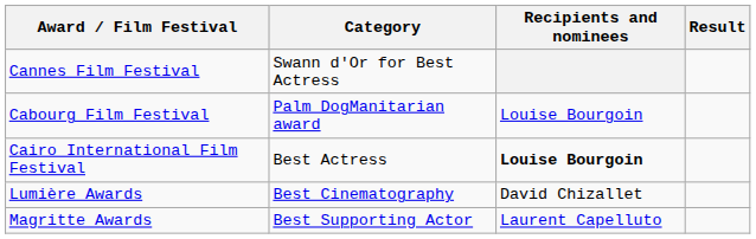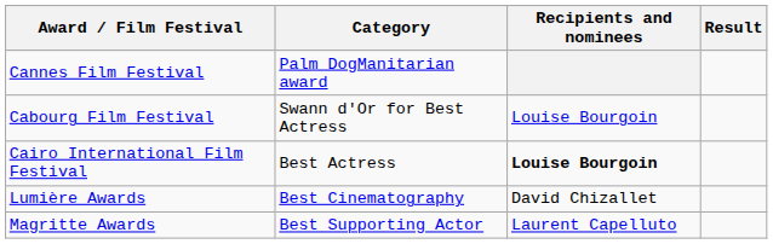Cannes Film Festival | Category: Swann d'Or for Best Actress -> Palm DogManitarian award
Cabourg Film Festival | Category: Palm DogManitarian award -> Swann d'Or for Best Actress
